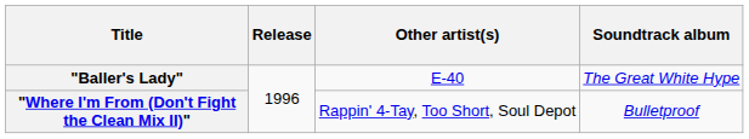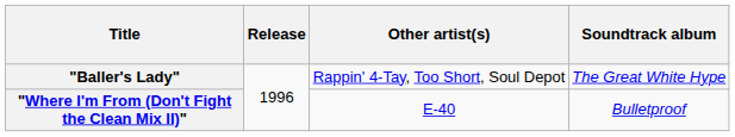"Baller's Lady" | Other artist(s): E-40 -> Rappin' 4-Tay, Too Short, Soul Depot
"Where I'm From (Don't Fight the Clean Mix II)" | Other artist(s): Rappin' 4-Tay, Too Short, Soul Depot -> E-40
